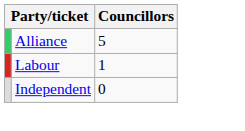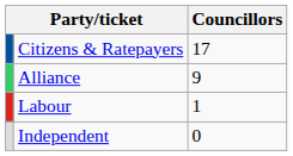+ row: Citizens & Ratepayers | 17
Alliance | Councillors: 5 -> 9
